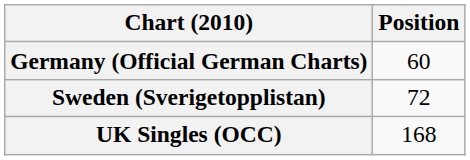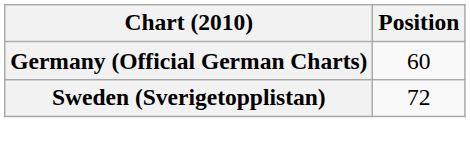- row: UK Singles (OCC) | 168
